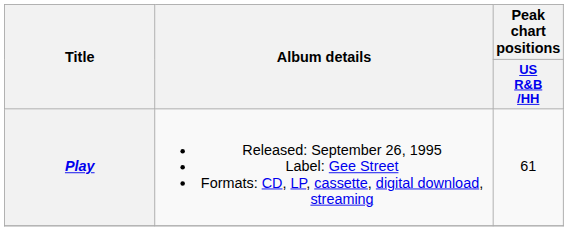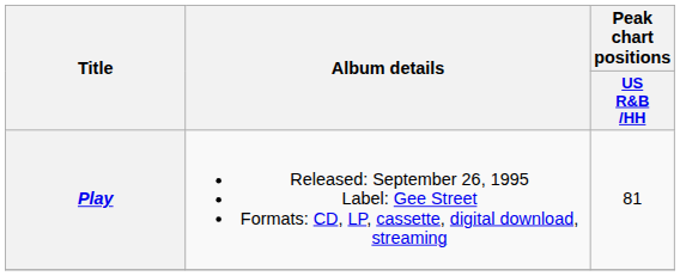Play | Peak chart positions / US R&B /HH: 61 -> 81
